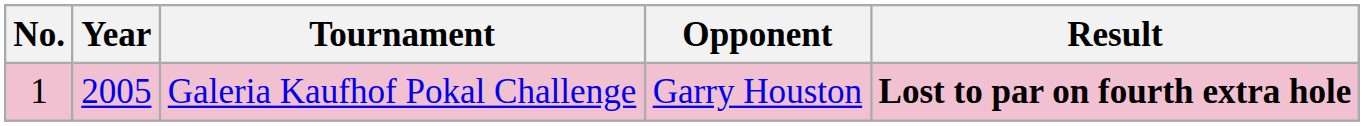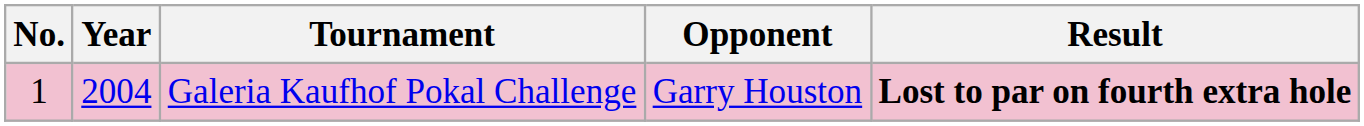Galeria Kaufhof Pokal Challenge | Year: 2005 -> 2004
